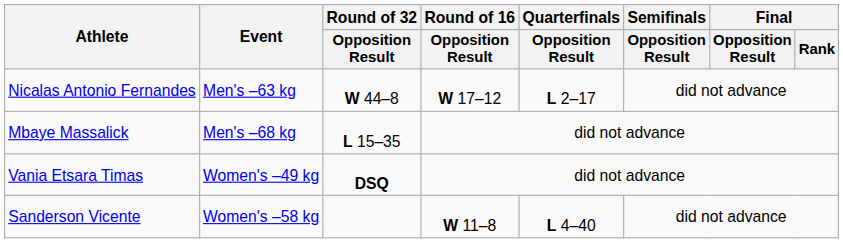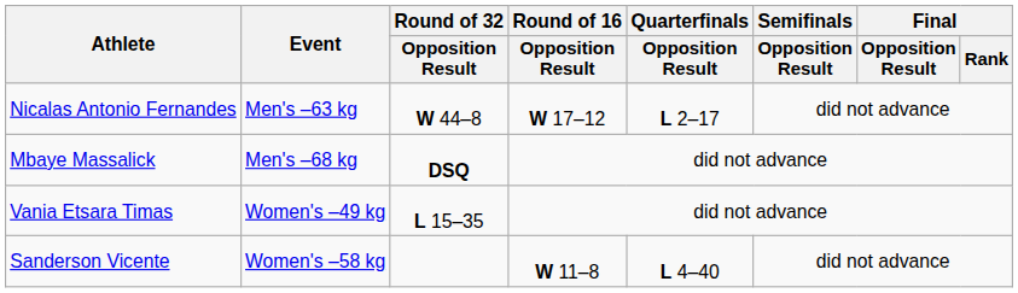Mbaye Massalick | Round of 32 / Opposition Result: L 15–35 -> DSQ
Vania Etsara Timas | Round of 32 / Opposition Result: DSQ -> L 15–35
